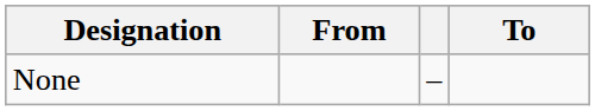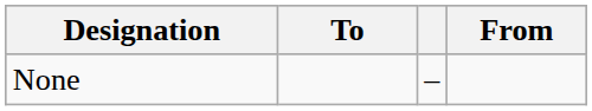columns swapped: From <-> To
